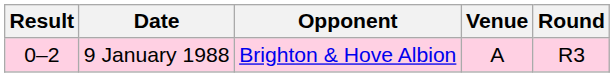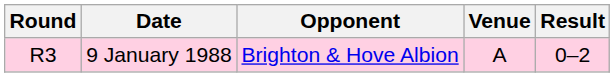columns swapped: Round <-> Result
